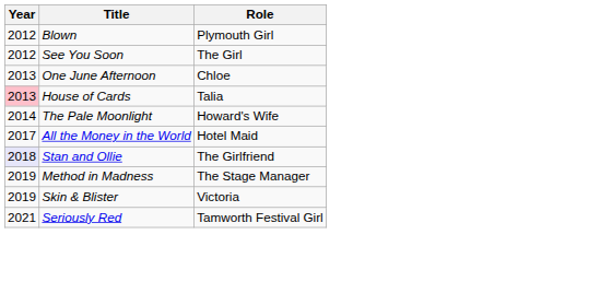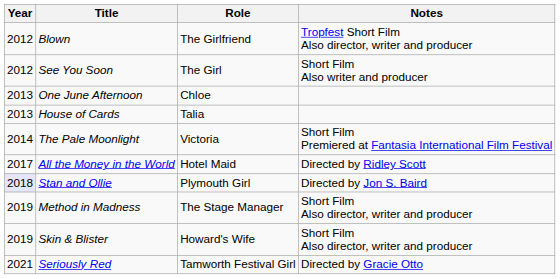+ column: Notes | Tropfest Short Film Also director, writer and producer | Short Film Also writer and producer | Short Film Premiered at Fantasia International Film Festival | Directed by Ridley Scott | Directed by Jon S. Baird | Short Film Also director, writer and producer | Short Film Also director, writer and producer | Directed by Gracie Otto
Blown | Role: Plymouth Girl -> The Girlfriend
House of Cards | Year: pink background -> no background
The Pale Moonlight | Role: Howard's Wife -> Victoria
Stan and Ollie | Role: The Girlfriend -> Plymouth Girl
Skin & Blister | Role: Victoria -> Howard's Wife
